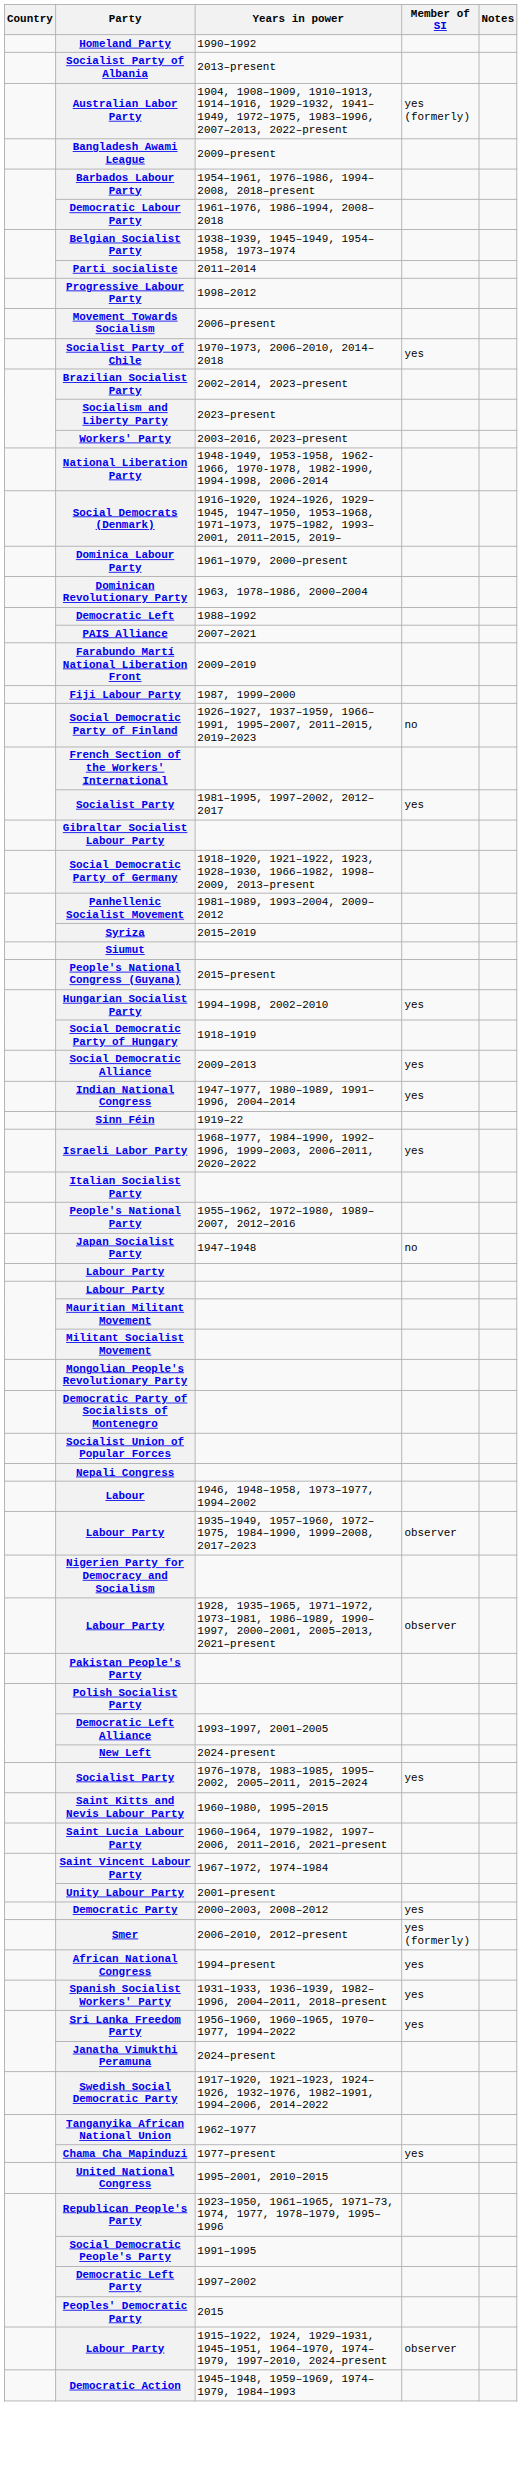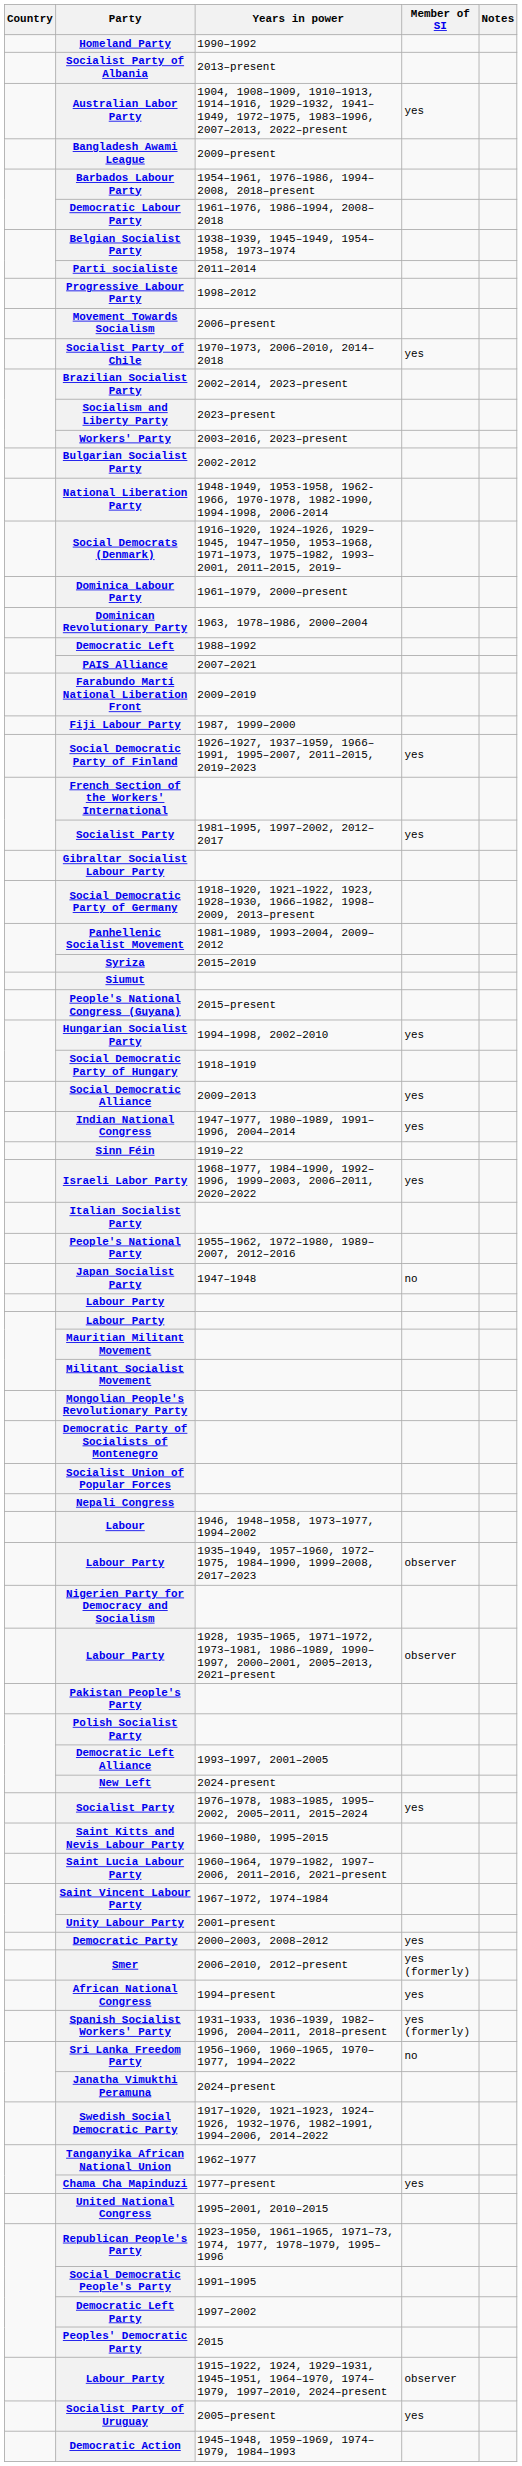Australian Labor Party | Member of SI: yes (formerly) -> yes
+ row: Bulgarian Socialist Party | 2002-2012
Social Democratic Party of Finland | Member of SI: no -> yes
Spanish Socialist Workers' Party | Member of SI: yes -> yes (formerly)
Sri Lanka Freedom Party | Member of SI: yes -> no
+ row: Socialist Party of Uruguay | 2005–present | yes
